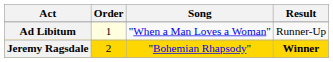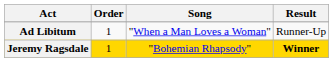Ad Libitum | Order: lightyellow background -> no background
Jeremy Ragsdale | Order: 2 -> 1
